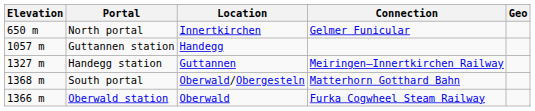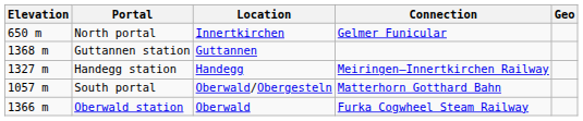Guttannen station | Elevation: 1057 m -> 1368 m
Guttannen station | Location: Handegg -> Guttannen
Handegg station | Location: Guttannen -> Handegg
South portal | Elevation: 1368 m -> 1057 m
